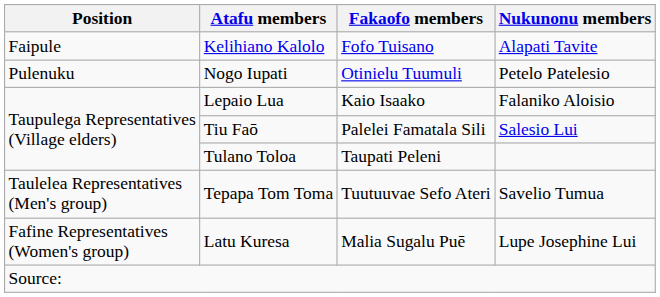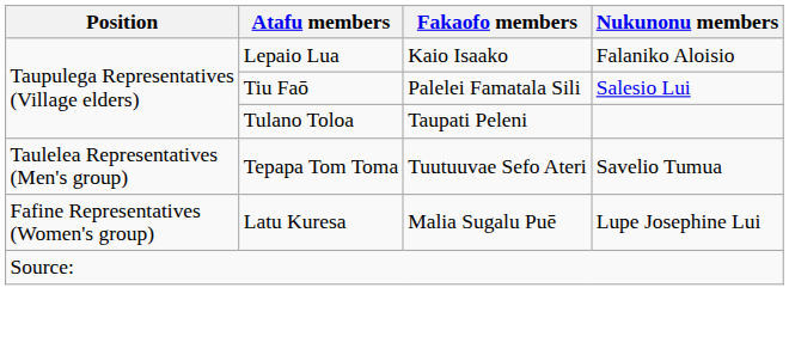- row: Faipule | Kelihiano Kalolo | Fofo Tuisano | Alapati Tavite
- row: Pulenuku | Nogo Iupati | Otinielu Tuumuli | Petelo Patelesio
